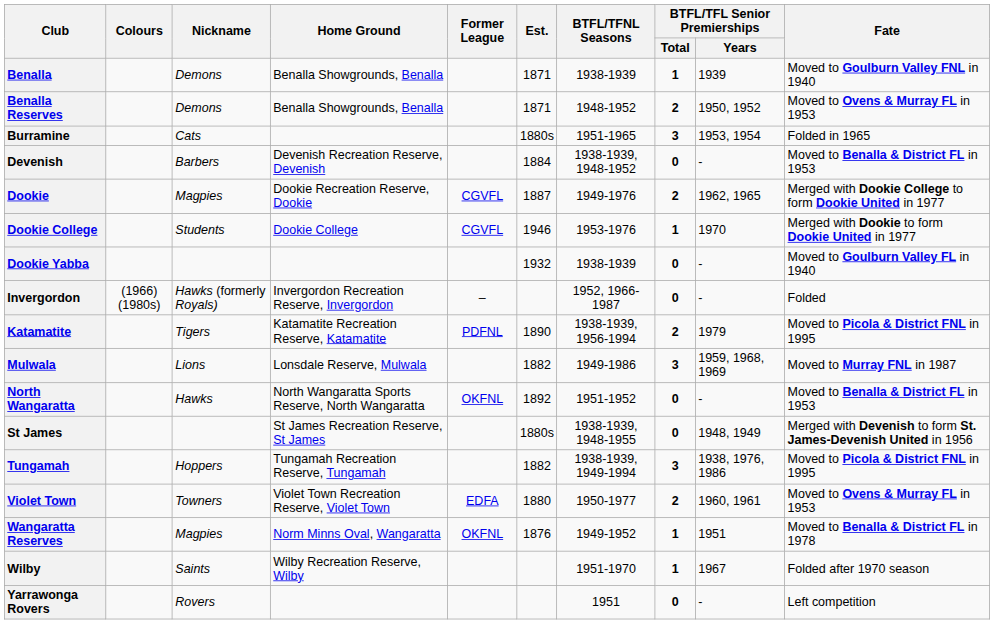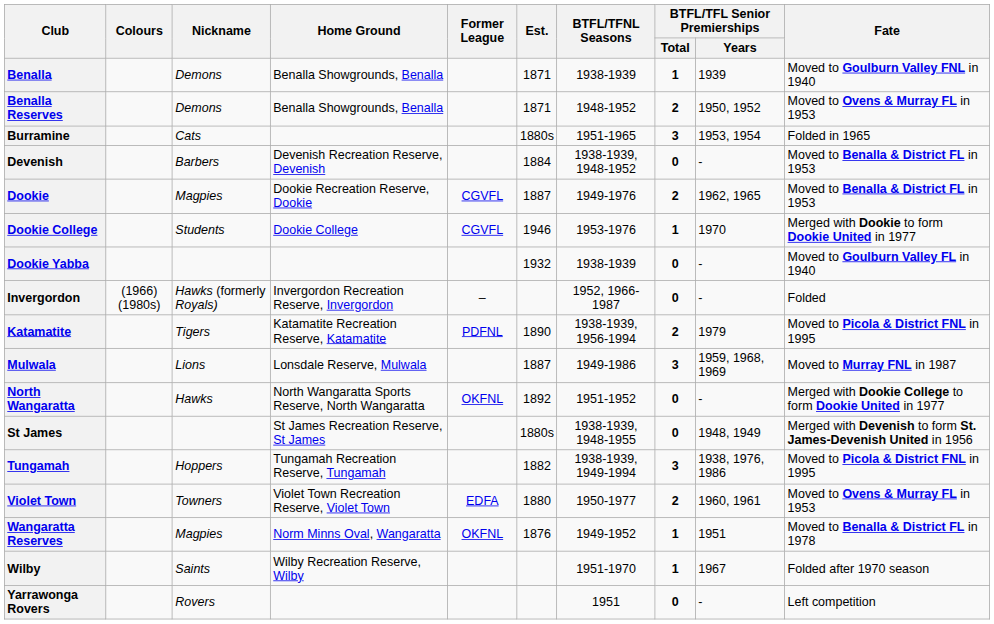Dookie | Fate: Merged with Dookie College to form Dookie United in 1977 -> Moved to Benalla & District FL in 1953
Mulwala | Est.: 1882 -> 1887
North Wangaratta | Fate: Moved to Benalla & District FL in 1953 -> Merged with Dookie College to form Dookie United in 1977
